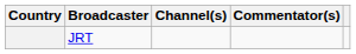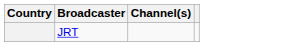- column: Commentator(s)
